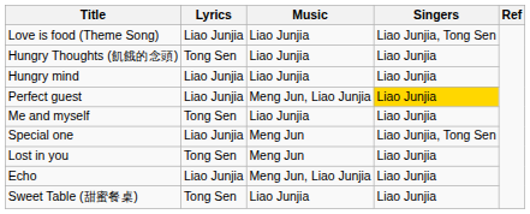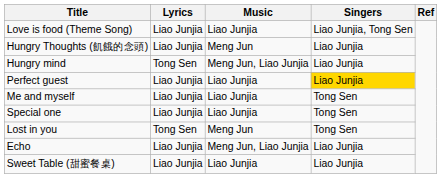Hungry Thoughts (飢餓的念頭) | Lyrics: Tong Sen -> Liao Junjia
Hungry Thoughts (飢餓的念頭) | Music: Liao Junjia -> Meng Jun
Hungry mind | Lyrics: Liao Junjia -> Tong Sen
Hungry mind | Music: Liao Junjia -> Meng Jun, Liao Junjia
Perfect guest | Music: Meng Jun, Liao Junjia -> Liao Junjia
Me and myself | Lyrics: Tong Sen -> Liao Junjia
Me and myself | Singers: Liao Junjia -> Tong Sen
Special one | Music: Meng Jun -> Liao Junjia
Special one | Singers: Liao Junjia, Tong Sen -> Tong Sen
Lost in you | Singers: Liao Junjia -> Tong Sen
Sweet Table (甜蜜餐桌) | Lyrics: Tong Sen -> Liao Junjia
